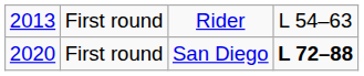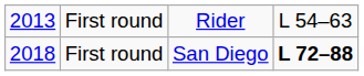First round / San Diego | column 1: 2020 -> 2018
